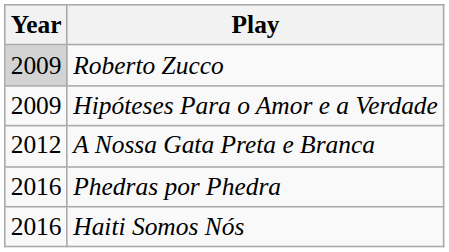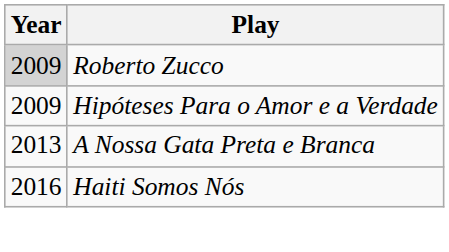A Nossa Gata Preta e Branca | Year: 2012 -> 2013
- row: 2016 | Phedras por Phedra
